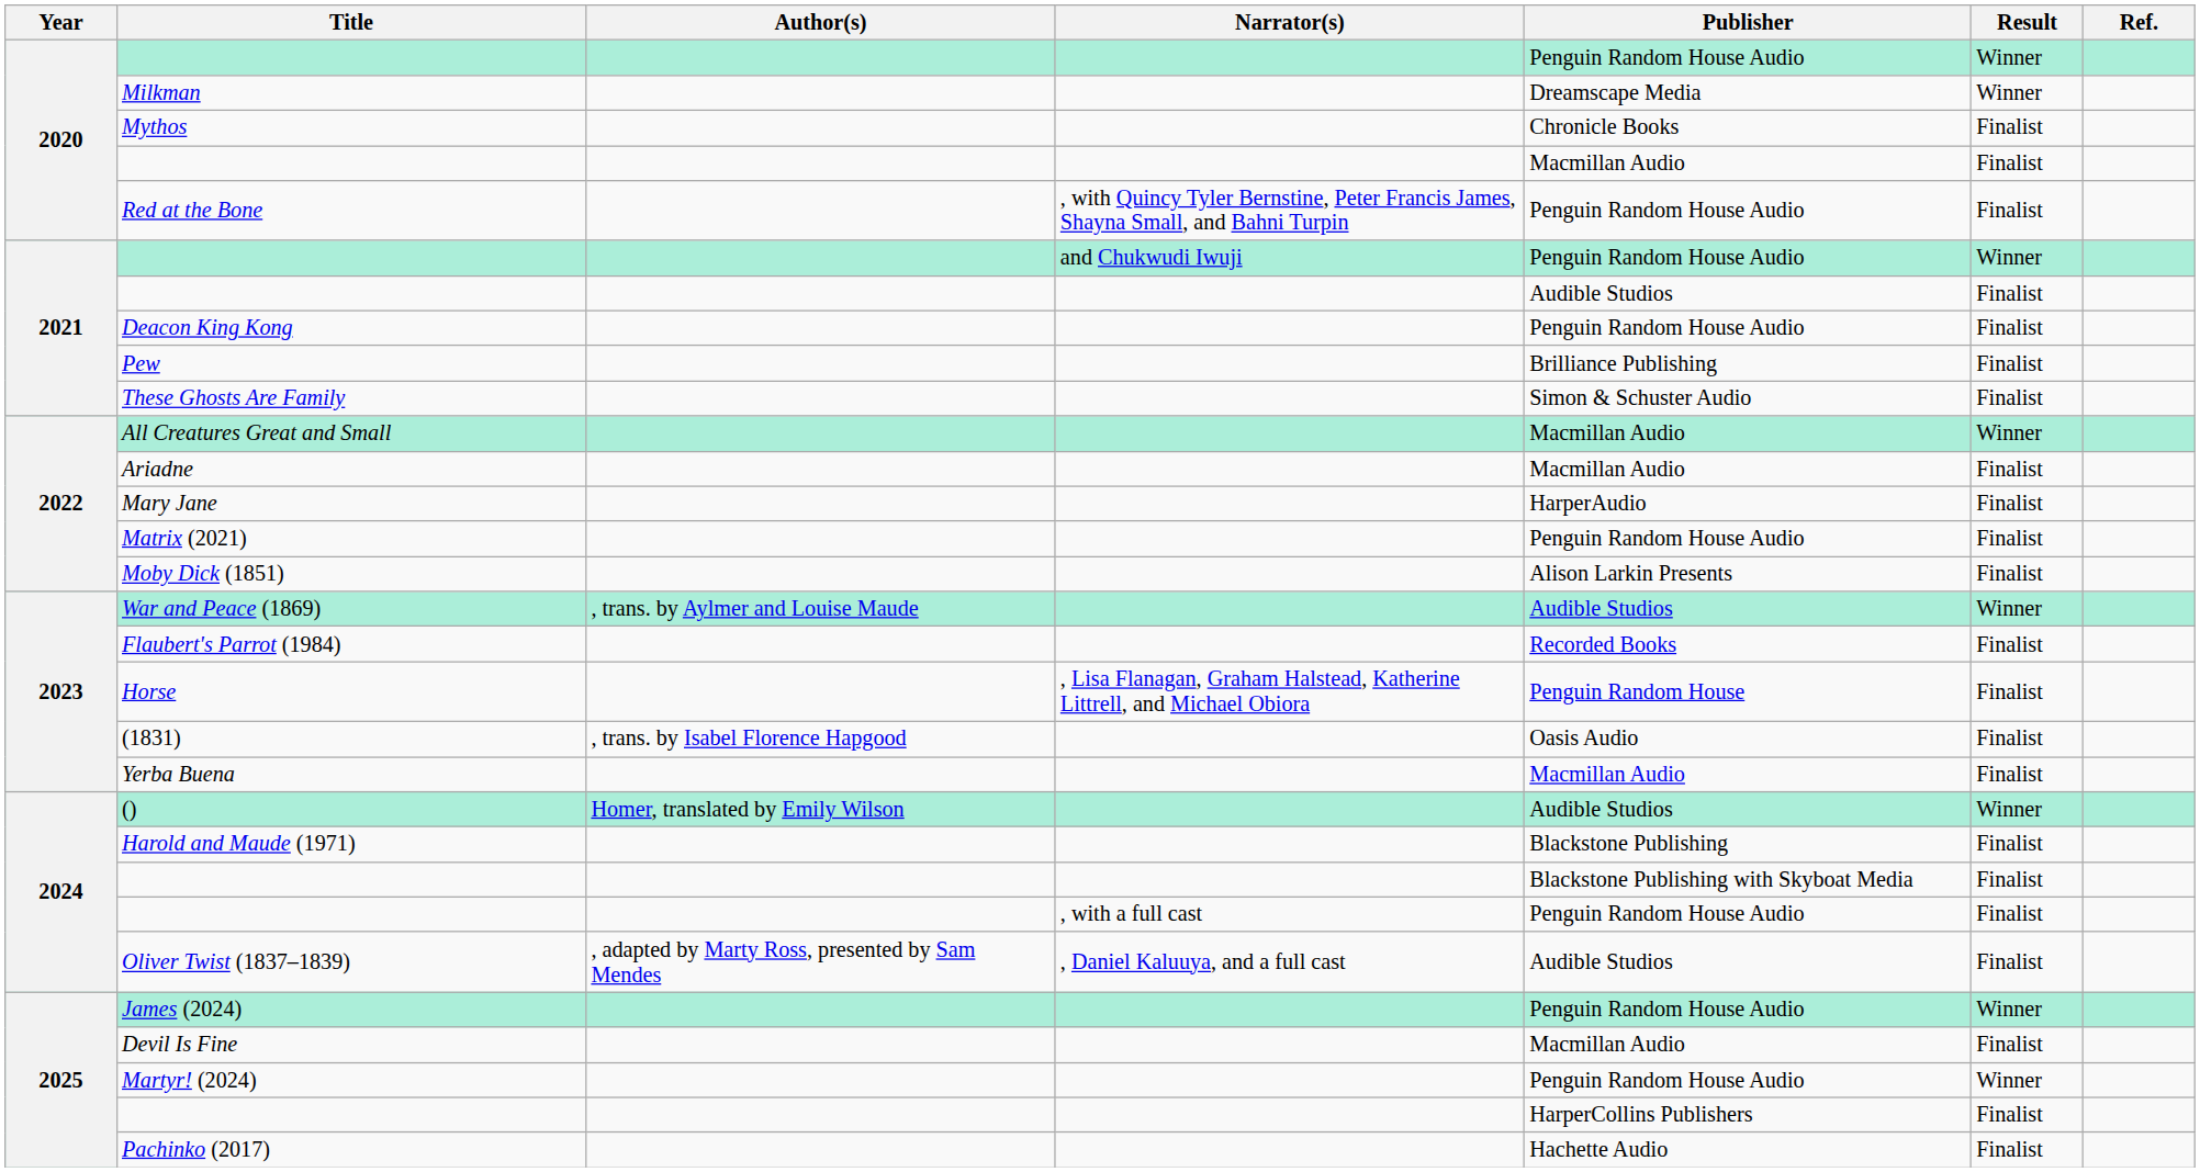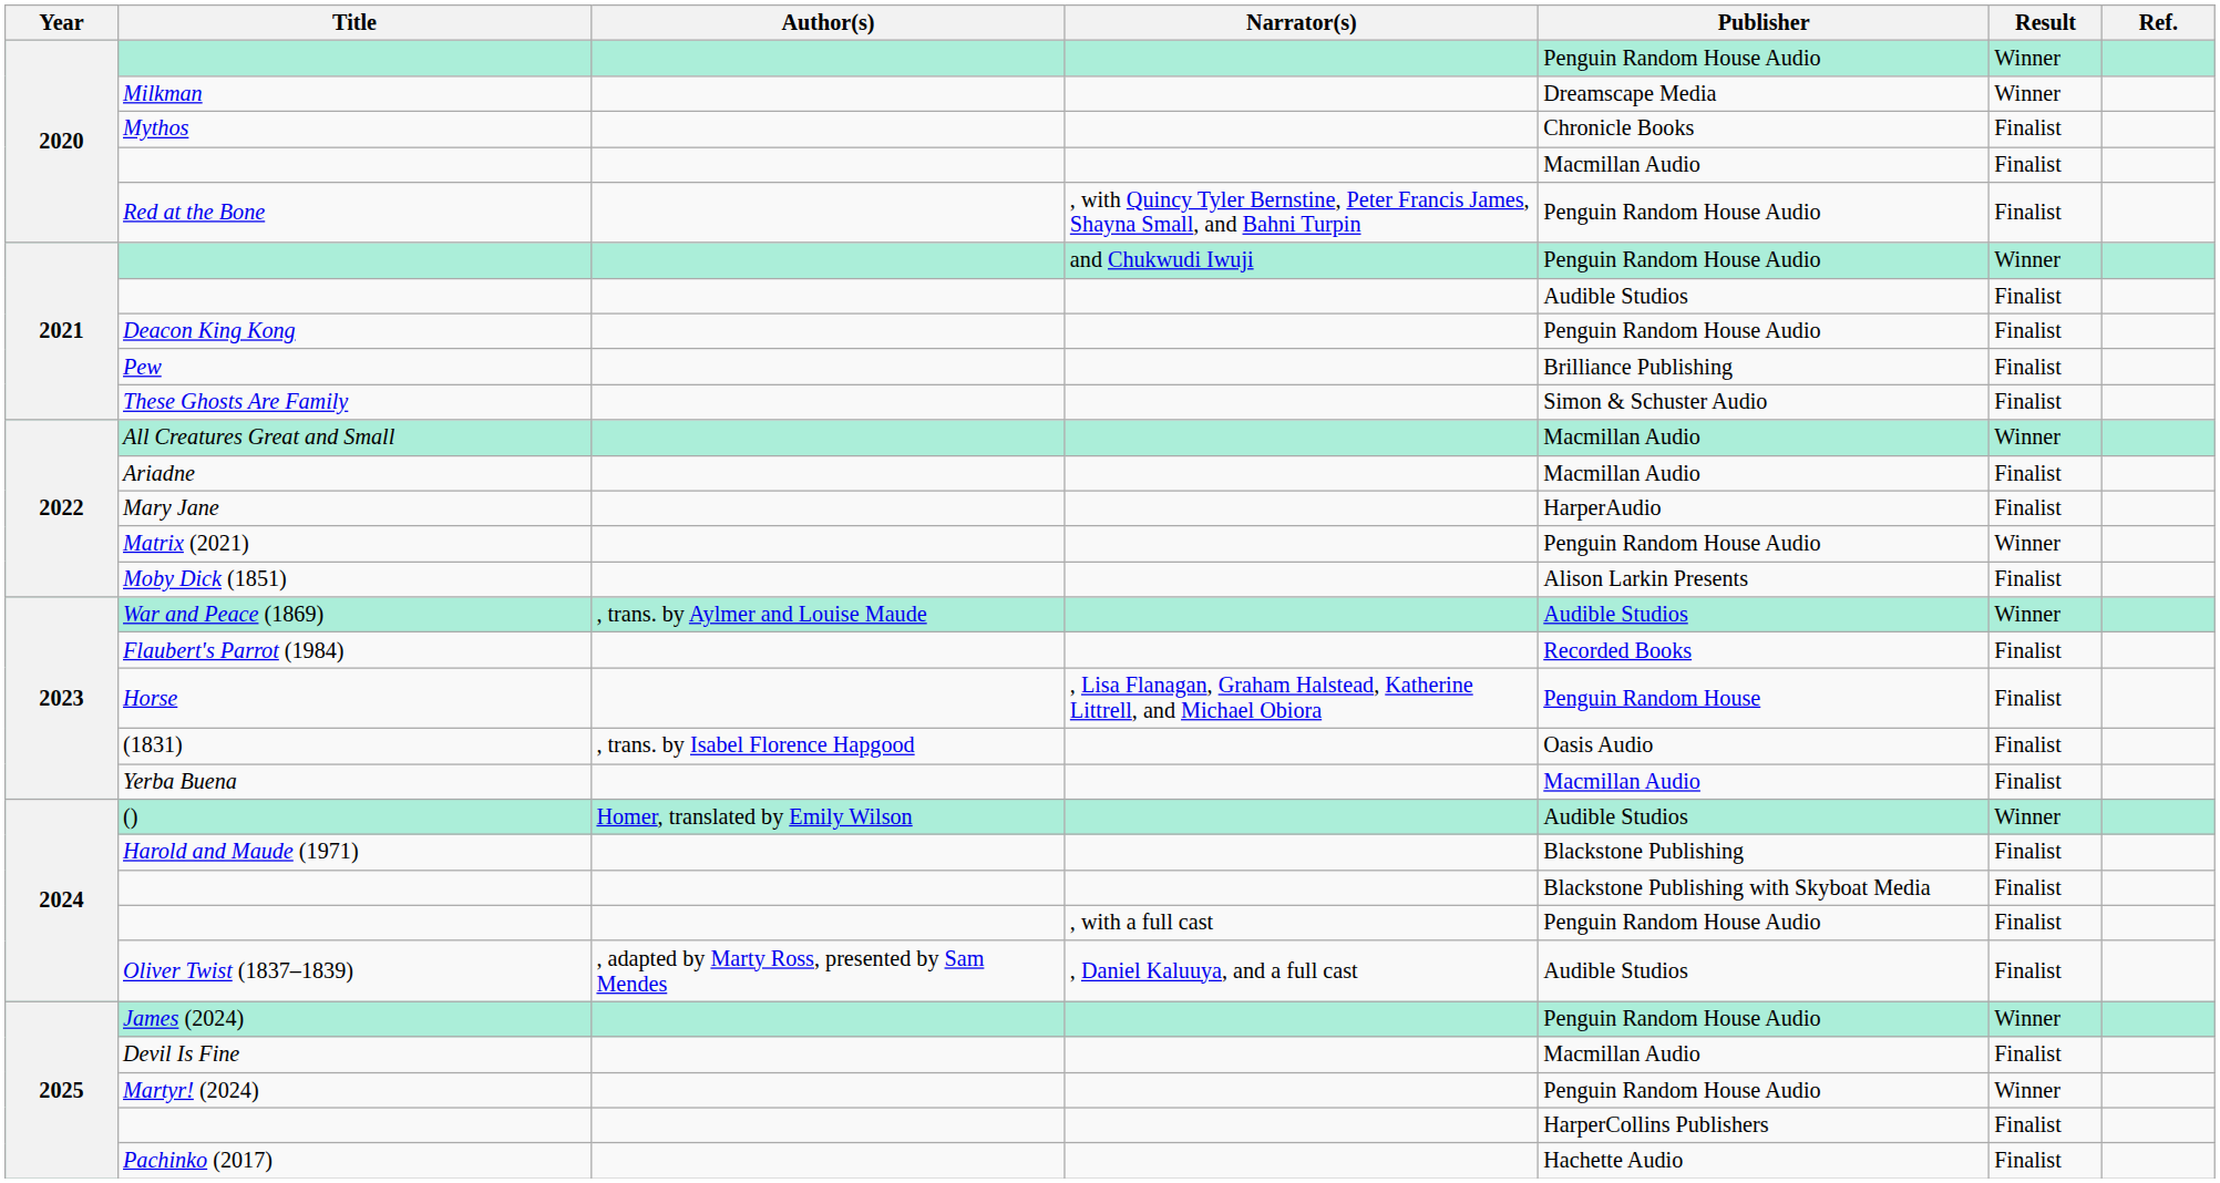Matrix (2021) | Result: Finalist -> Winner
